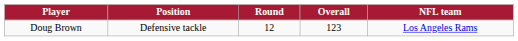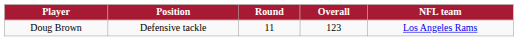Doug Brown | Round: 12 -> 11
